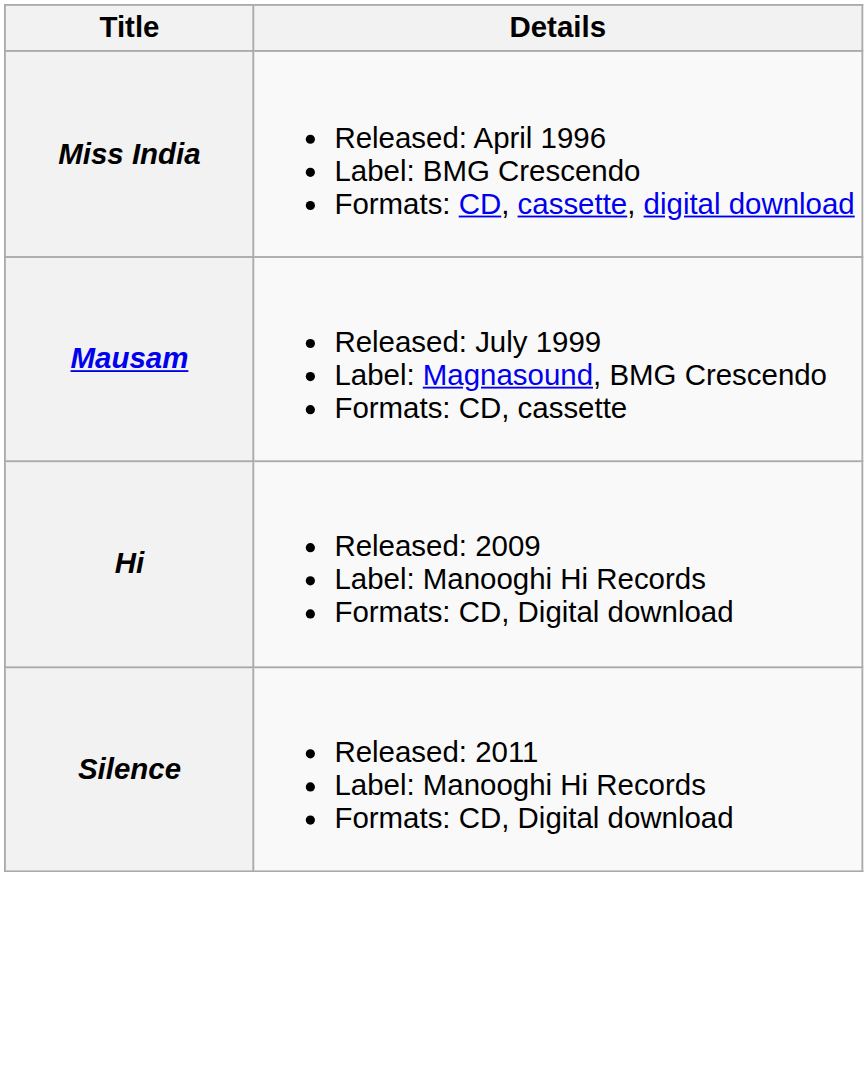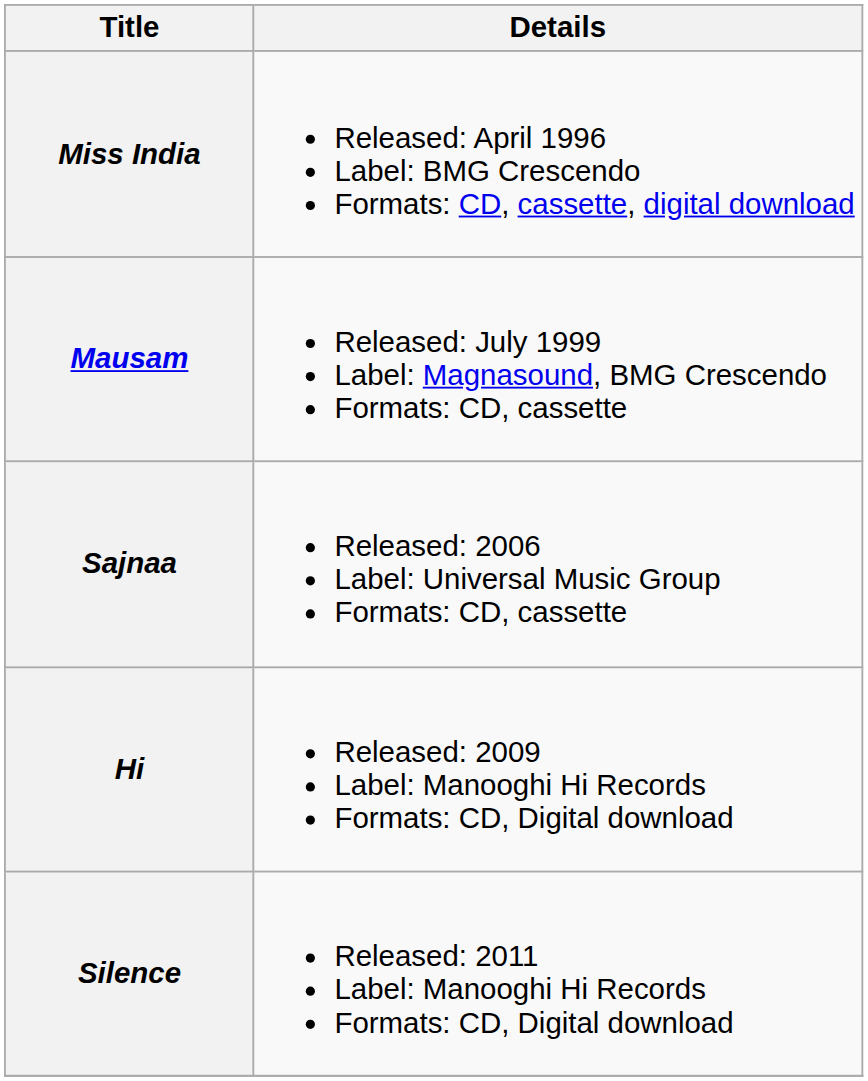+ row: Sajnaa | Released: 2006 Label: Universal Music Group Formats: CD, cassette
